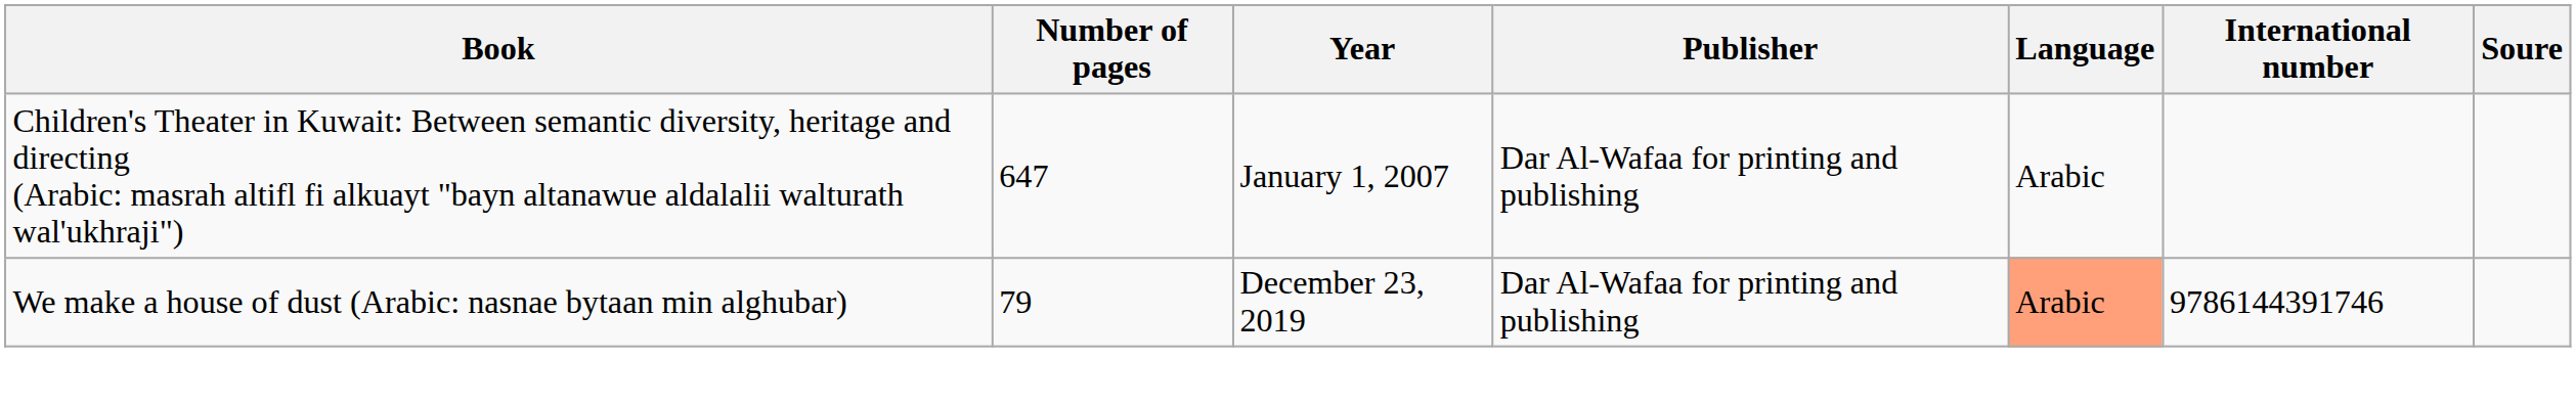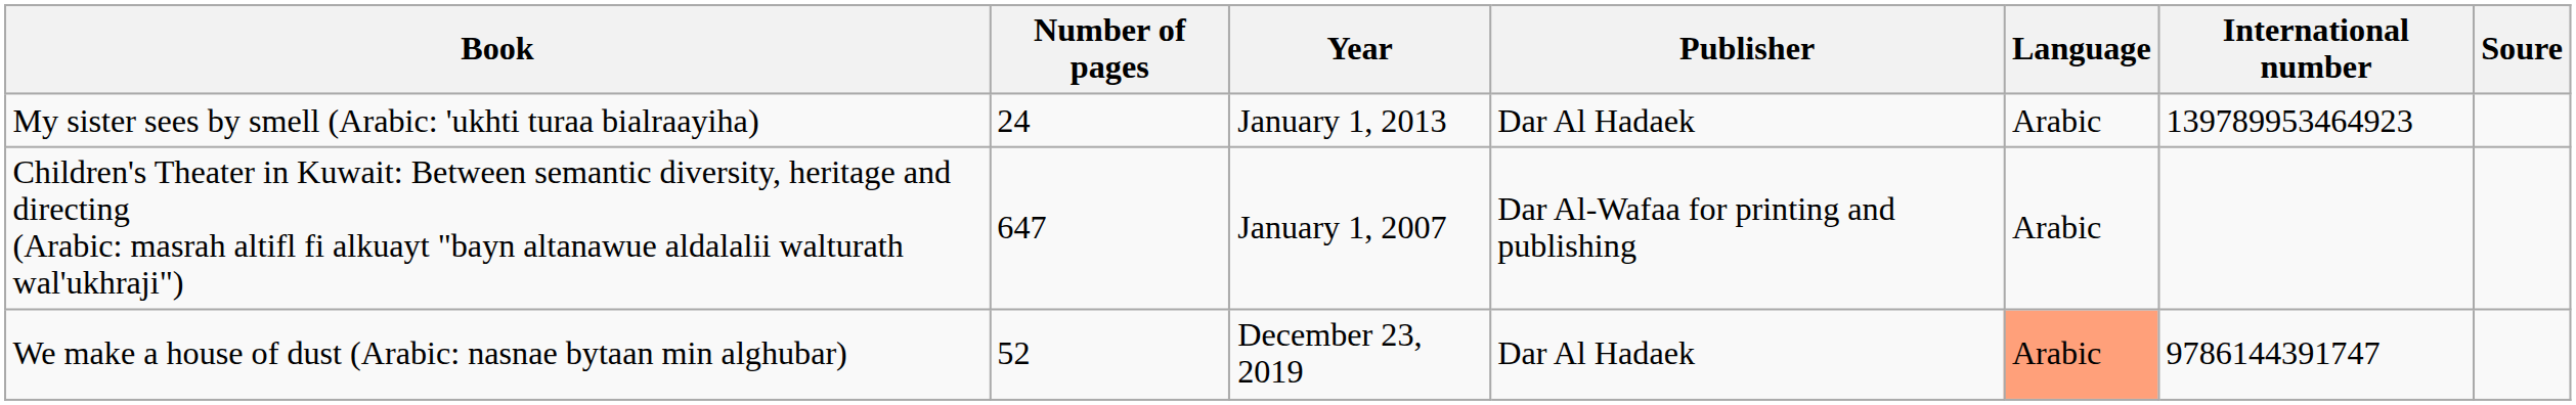+ row: My sister sees by smell (Arabic: 'ukhti turaa bialraayiha) | 24 | January 1, 2013 | Dar Al Hadaek | Arabic | 139789953464923
We make a house of dust (Arabic: nasnae bytaan min alghubar) | Number of pages: 79 -> 52
We make a house of dust (Arabic: nasnae bytaan min alghubar) | Publisher: Dar Al-Wafaa for printing and publishing -> Dar Al Hadaek
We make a house of dust (Arabic: nasnae bytaan min alghubar) | International number: 9786144391746 -> 9786144391747
